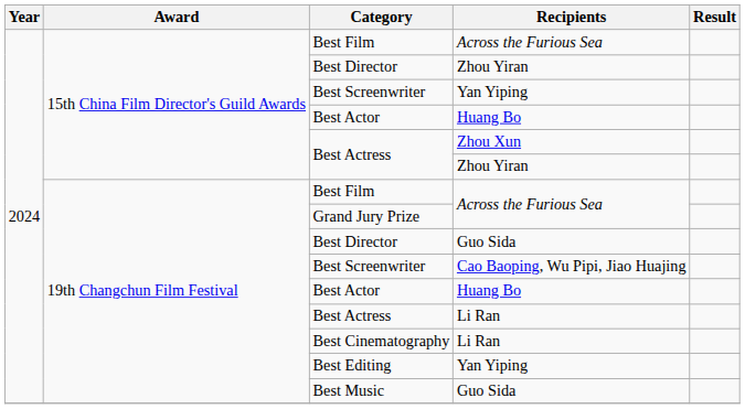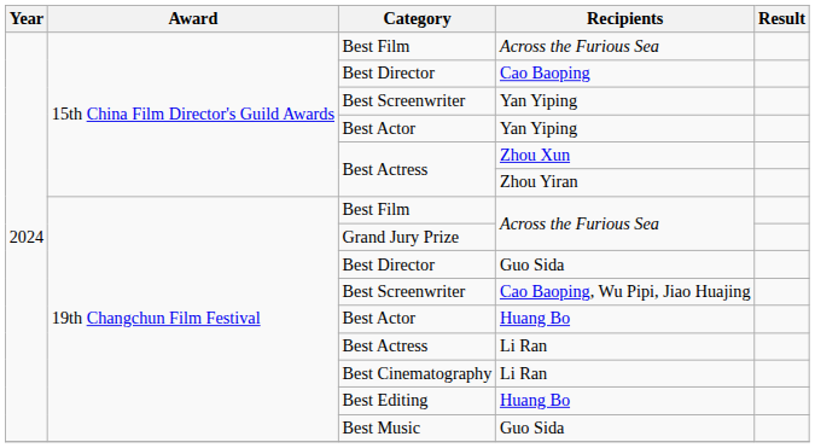15th China Film Director's Guild Awards / Best Director | Recipients: Zhou Yiran -> Cao Baoping
15th China Film Director's Guild Awards / Best Actor | Recipients: Huang Bo -> Yan Yiping
Best Editing | Recipients: Yan Yiping -> Huang Bo
